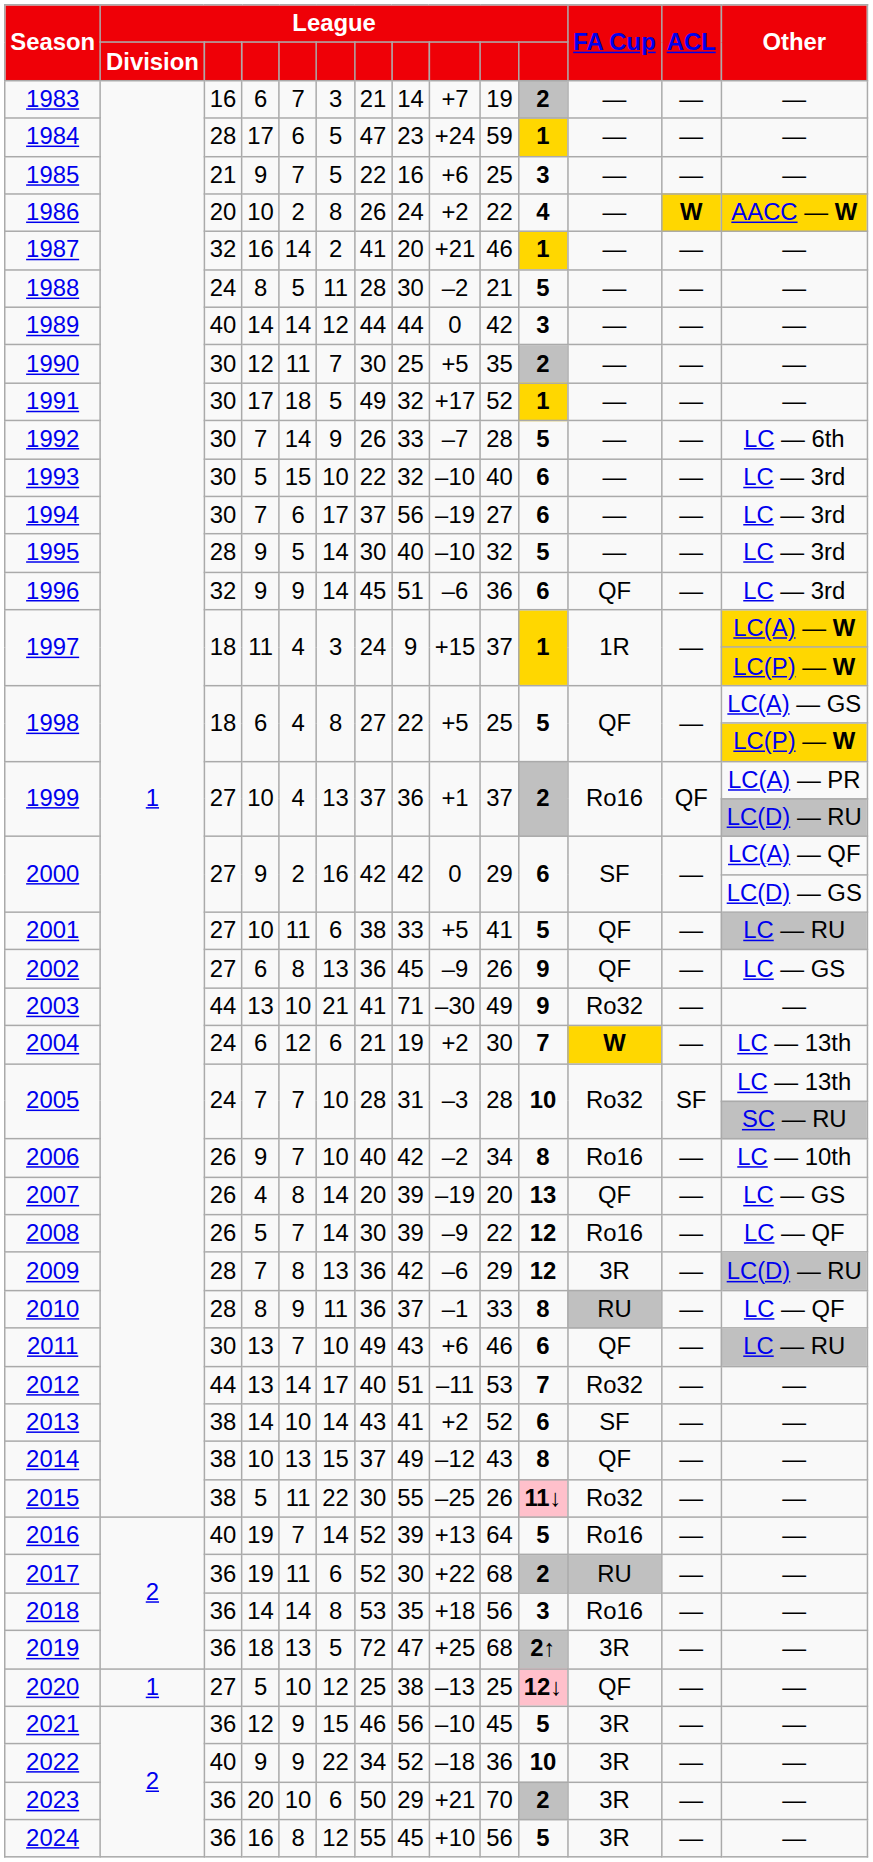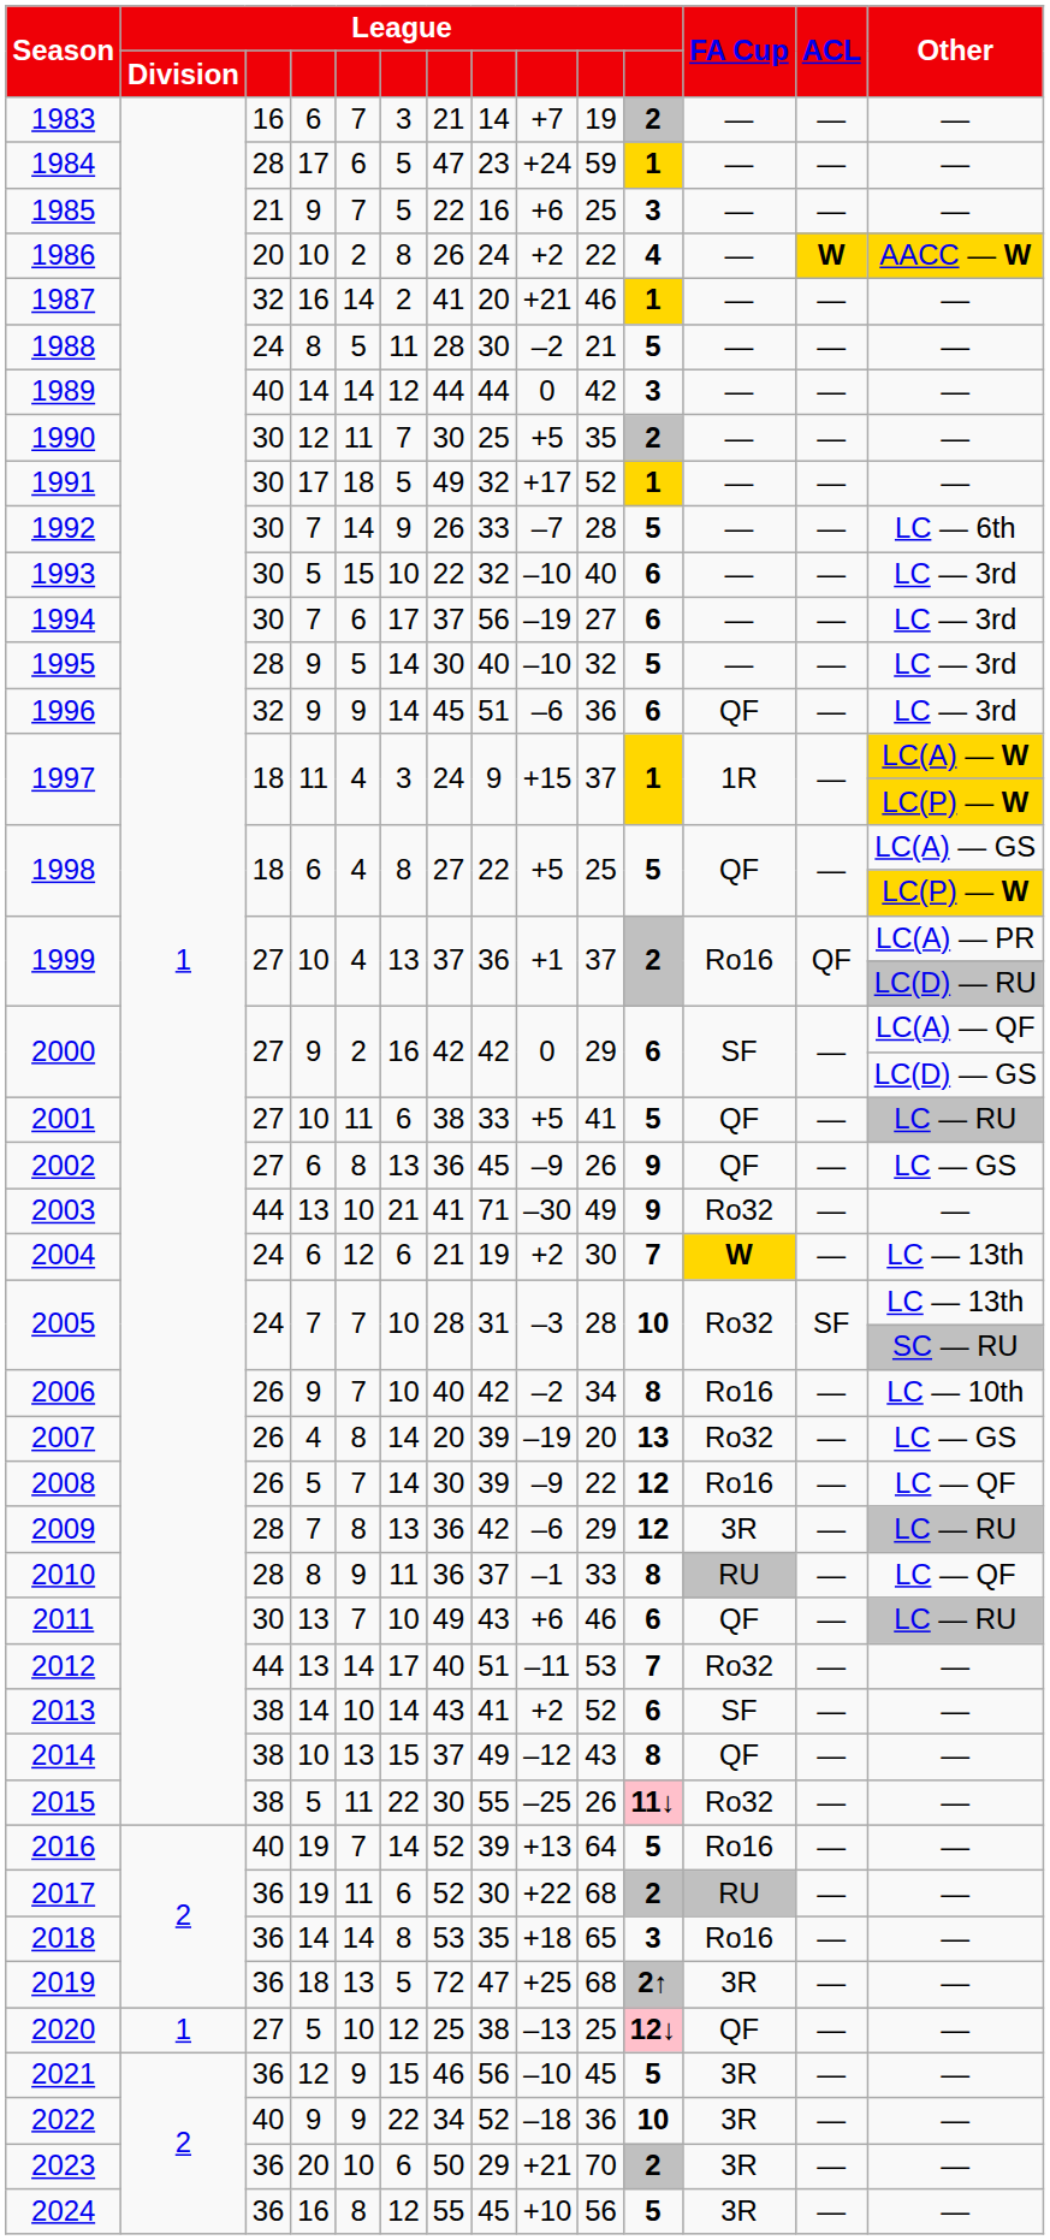2007 | FA Cup: QF -> Ro32
2009 | Other: LC(D) — RU -> LC — RU
2018 | column 10: 56 -> 65
